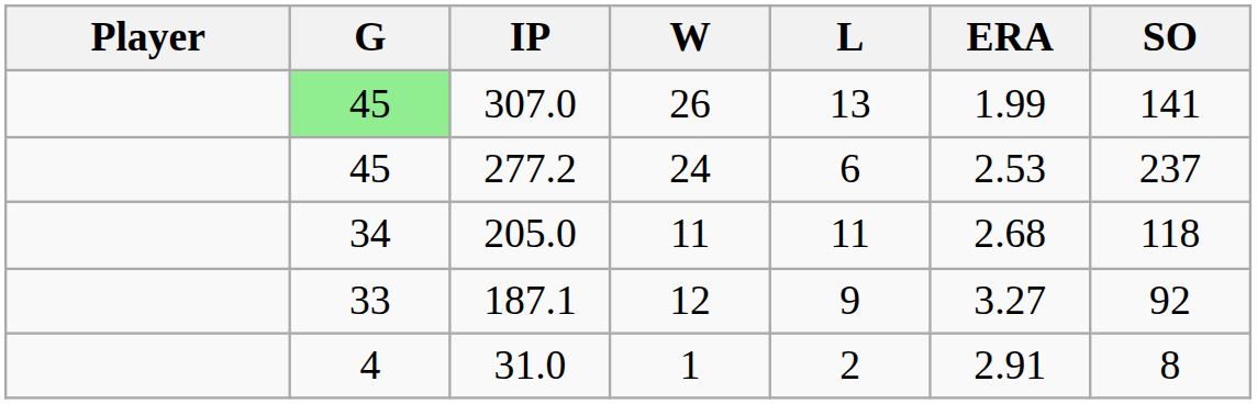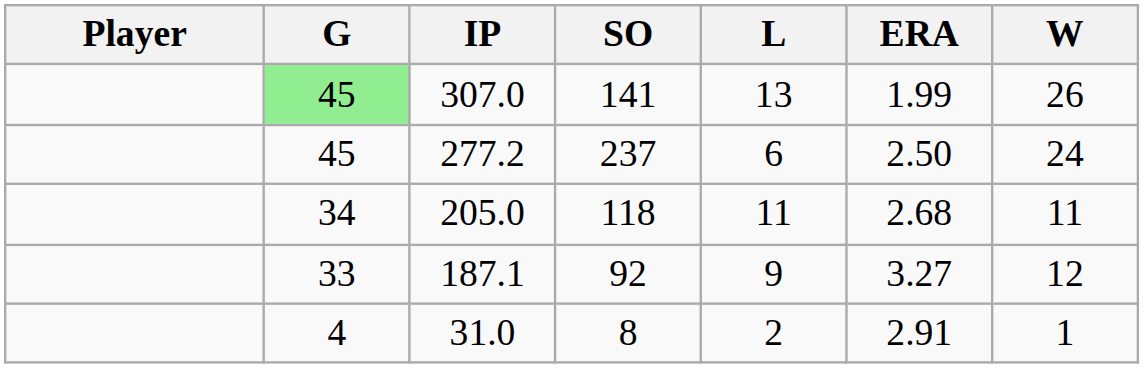columns swapped: W <-> SO
277.2 | ERA: 2.53 -> 2.50
